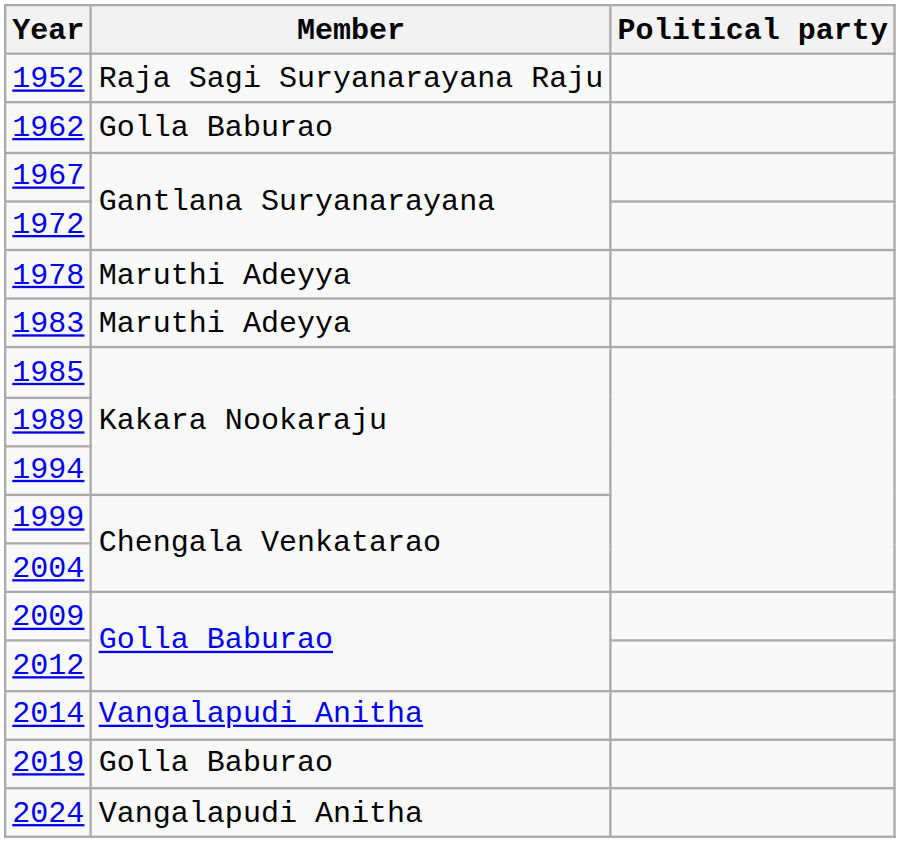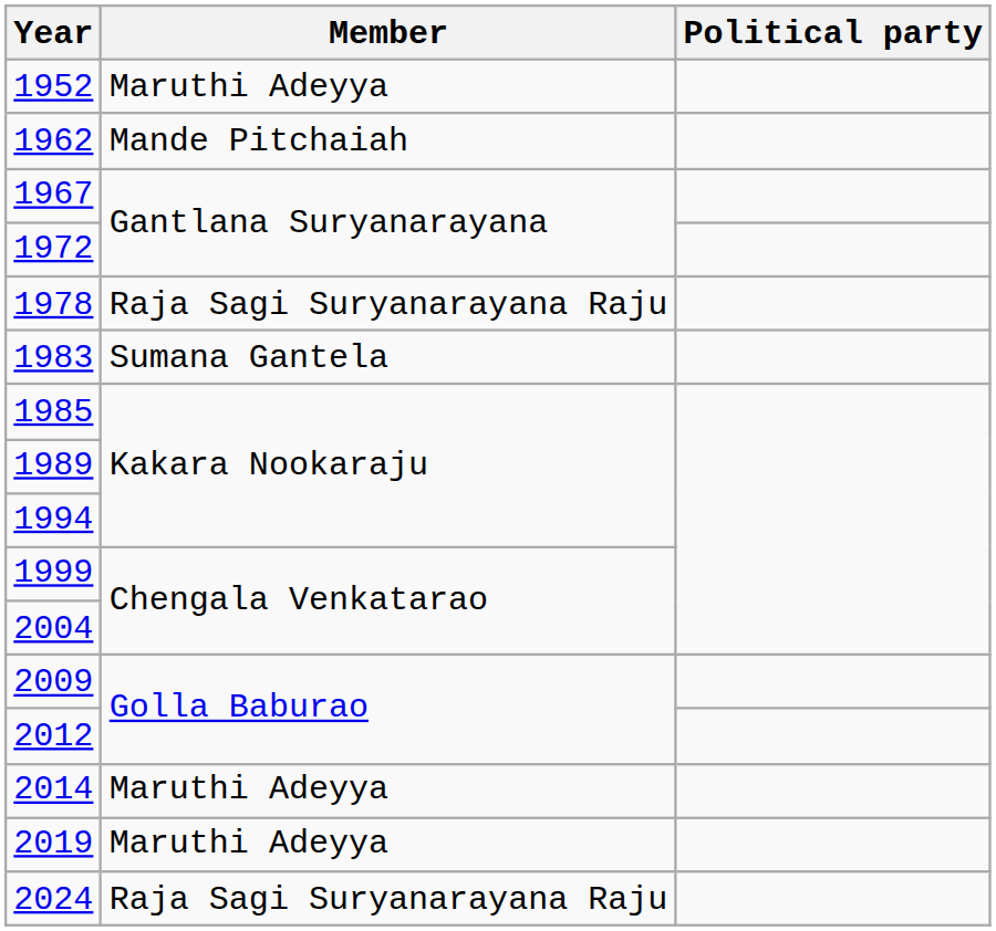1952 | Member: Raja Sagi Suryanarayana Raju -> Maruthi Adeyya
1962 | Member: Golla Baburao -> Mande Pitchaiah
1978 | Member: Maruthi Adeyya -> Raja Sagi Suryanarayana Raju
1983 | Member: Maruthi Adeyya -> Sumana Gantela
2014 | Member: Vangalapudi Anitha -> Maruthi Adeyya
2019 | Member: Golla Baburao -> Maruthi Adeyya
2024 | Member: Vangalapudi Anitha -> Raja Sagi Suryanarayana Raju
